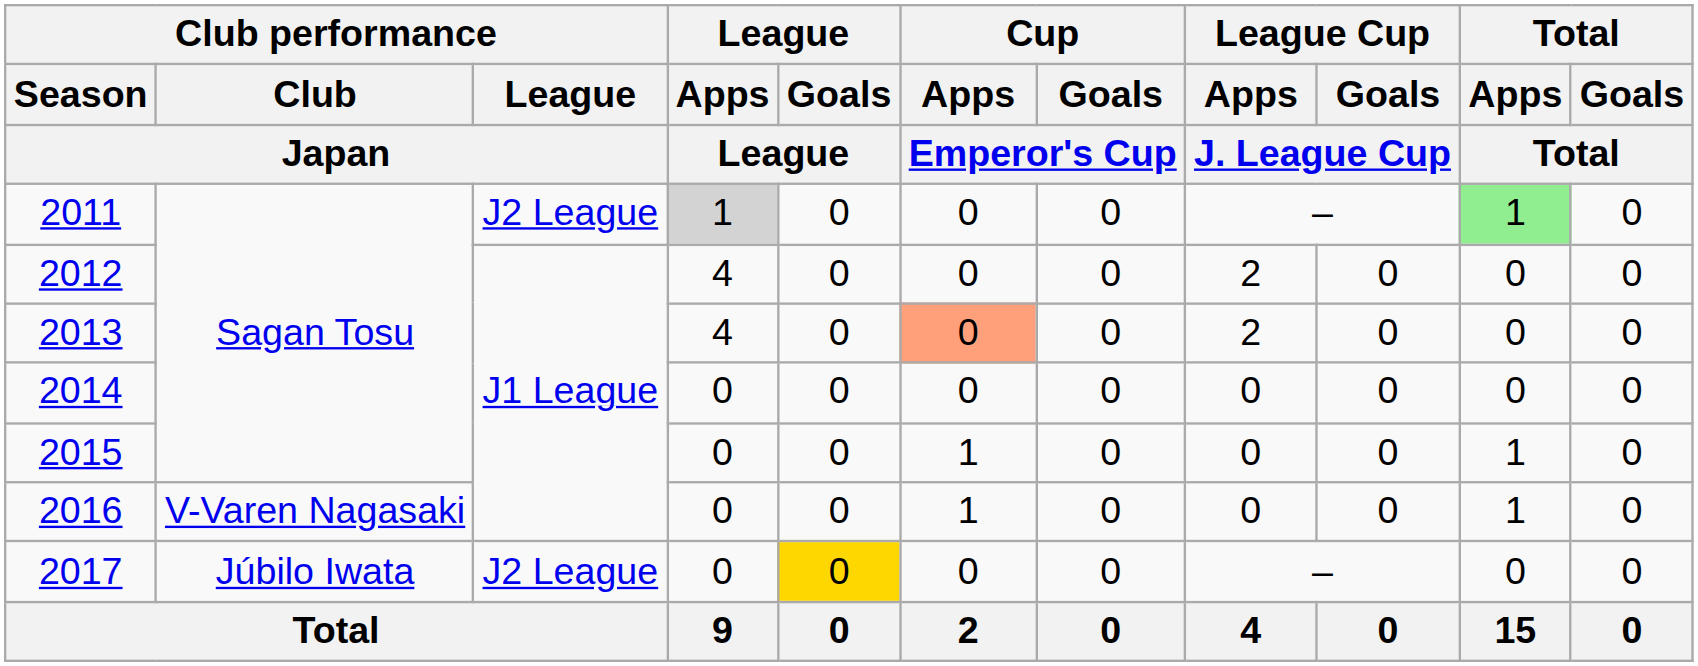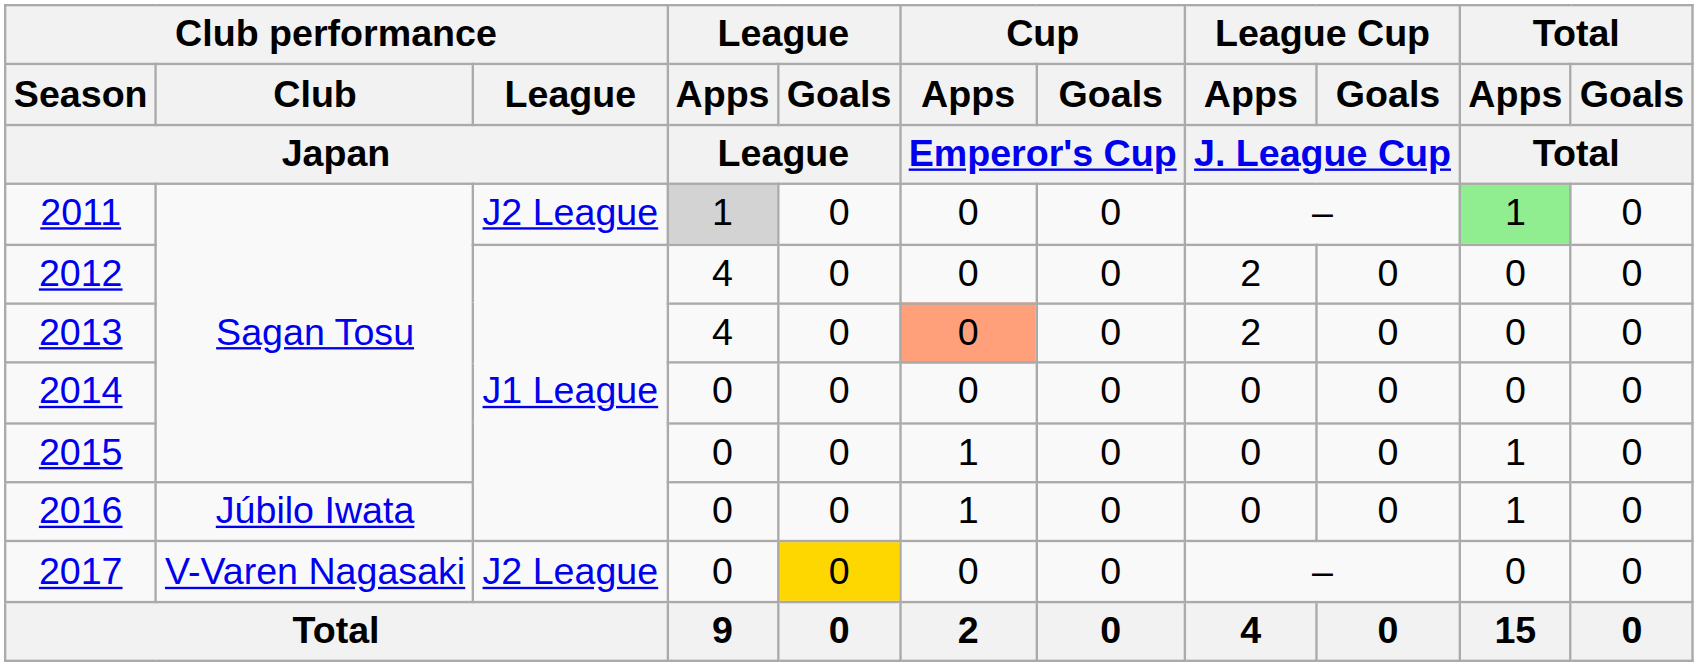2016 | Club performance / Club / Japan: V-Varen Nagasaki -> Júbilo Iwata
2017 | Club performance / Club / Japan: Júbilo Iwata -> V-Varen Nagasaki
